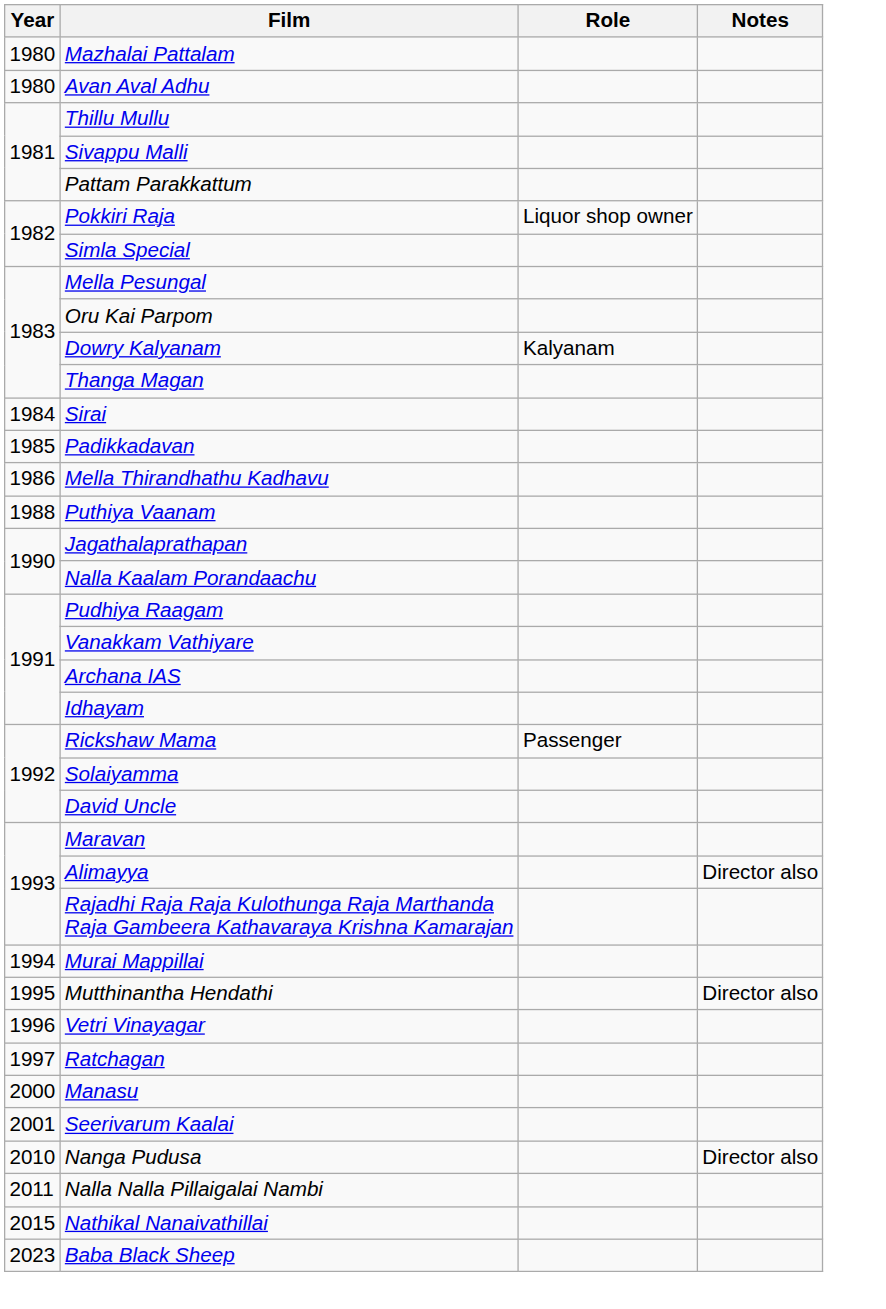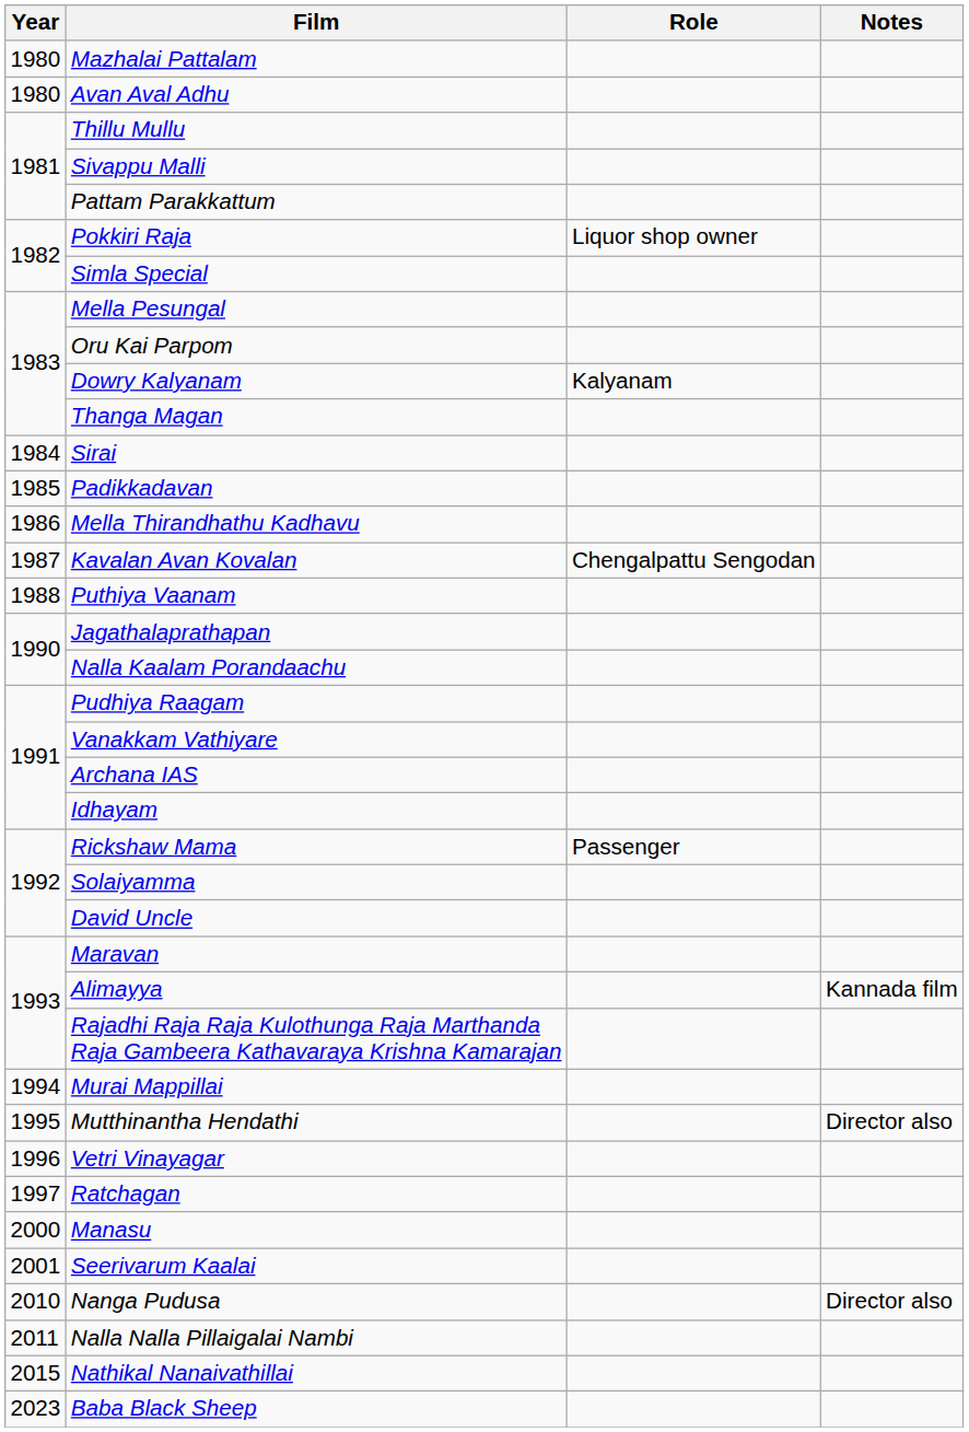+ row: 1987 | Kavalan Avan Kovalan | Chengalpattu Sengodan
Alimayya | Notes: Director also -> Kannada film
